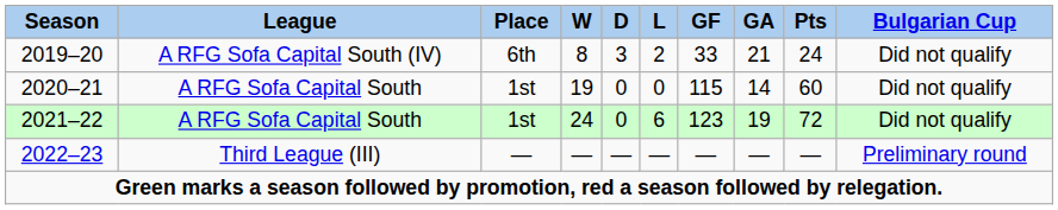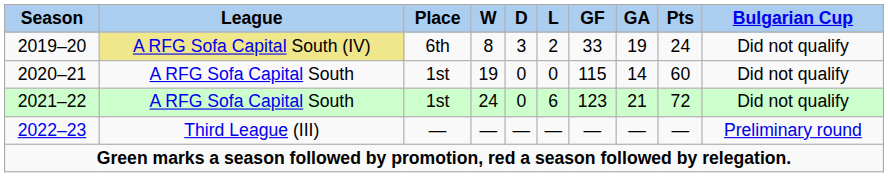2019–20 | League: no background -> khaki background
2019–20 | GA: 21 -> 19
2021–22 | GA: 19 -> 21
